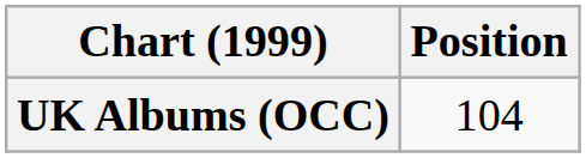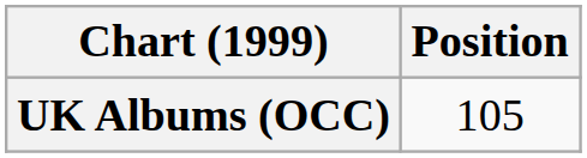UK Albums (OCC) | Position: 104 -> 105
